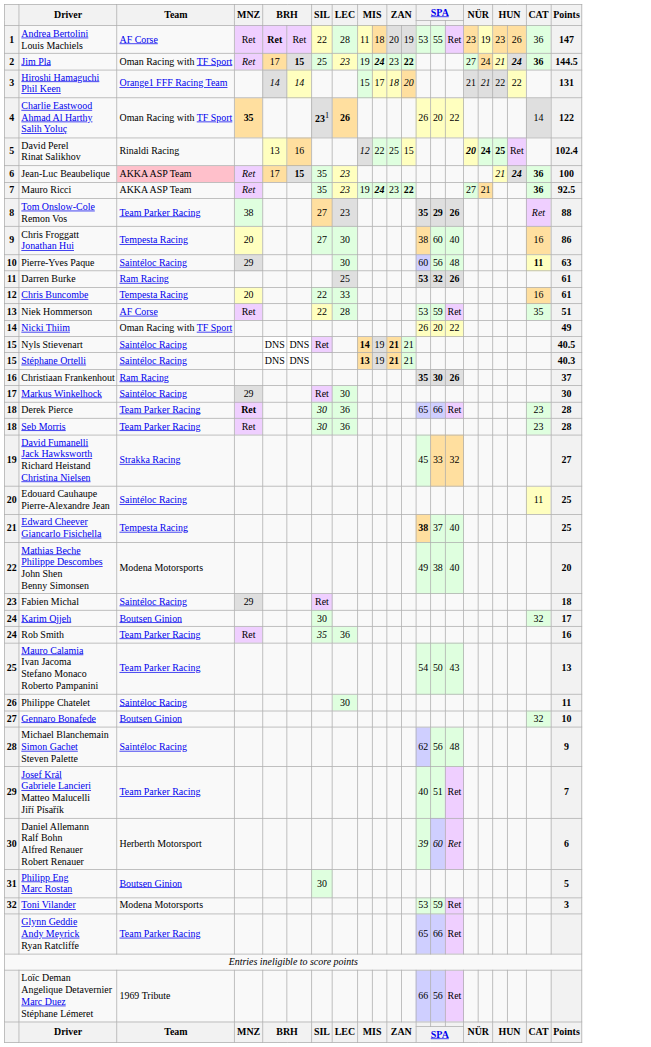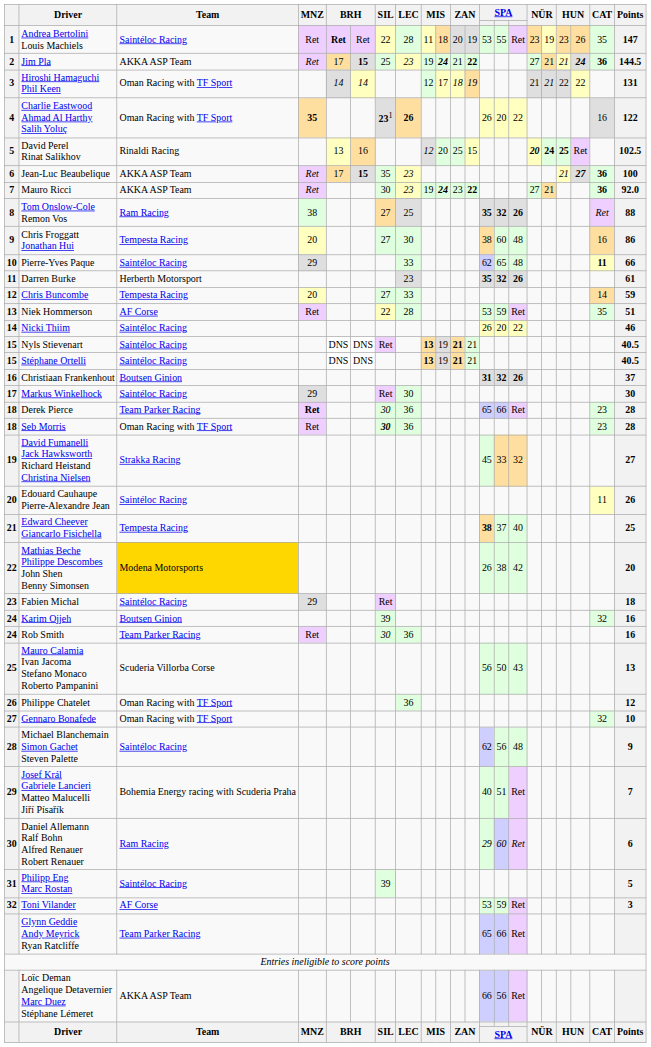Andrea Bertolini Louis Machiels | Team: AF Corse -> Saintéloc Racing
Andrea Bertolini Louis Machiels | CAT: 36 -> 35
Jim Pla | Team: Oman Racing with TF Sport -> AKKA ASP Team
Jim Pla | column 11: 23 -> 21
Jim Pla | column 17: 24 -> 21
Hiroshi Hamaguchi Phil Keen | Team: Orange1 FFF Racing Team -> Oman Racing with TF Sport
Hiroshi Hamaguchi Phil Keen | column 9: 15 -> 12
Hiroshi Hamaguchi Phil Keen | column 12: 20 -> 19
Charlie Eastwood Ahmad Al Harthy Salih Yoluç | CAT: 14 -> 16
David Perel Rinat Salikhov | column 10: 22 -> 20
David Perel Rinat Salikhov | Points: 102.4 -> 102.5
Jean-Luc Beaubelique | Team: pink background -> no background
Jean-Luc Beaubelique | column 19: 24 -> 27
Mauro Ricci | SIL: 35 -> 30
Mauro Ricci | Points: 92.5 -> 92.0
Tom Onslow-Cole Remon Vos | Team: Team Parker Racing -> Ram Racing
Tom Onslow-Cole Remon Vos | LEC: 23 -> 25
Tom Onslow-Cole Remon Vos | column 14: 29 -> 32
Chris Froggatt Jonathan Hui | column 15: 40 -> 48
Pierre-Yves Paque | LEC: 30 -> 33
Pierre-Yves Paque | column 13: 60 -> 62
Pierre-Yves Paque | column 14: 56 -> 65
Pierre-Yves Paque | Points: 63 -> 66
Darren Burke | Team: Ram Racing -> Herberth Motorsport
Darren Burke | LEC: 25 -> 23
Darren Burke | column 13: 53 -> 35
Chris Buncombe | SIL: 22 -> 27
Chris Buncombe | CAT: 16 -> 14
Chris Buncombe | Points: 61 -> 59
Nicki Thiim | Team: Oman Racing with TF Sport -> Saintéloc Racing
Nicki Thiim | Points: 49 -> 46
Nyls Stievenart | column 9: 14 -> 13
Stéphane Ortelli | Points: 40.3 -> 40.5
Christiaan Frankenhout | Team: Ram Racing -> Boutsen Ginion
Christiaan Frankenhout | column 13: 35 -> 31
Christiaan Frankenhout | column 14: 30 -> 32
Seb Morris | Team: Team Parker Racing -> Oman Racing with TF Sport
Seb Morris | SIL: normal -> bold
Edouard Cauhaupe Pierre-Alexandre Jean | Points: 25 -> 26
Mathias Beche Philippe Descombes John Shen Benny Simonsen | Team: no background -> gold background
Mathias Beche Philippe Descombes John Shen Benny Simonsen | column 13: 49 -> 26
Mathias Beche Philippe Descombes John Shen Benny Simonsen | column 15: 40 -> 42
Karim Ojjeh | SIL: 30 -> 39
Karim Ojjeh | Points: 17 -> 16
Rob Smith | SIL: 35 -> 30
Mauro Calamia Ivan Jacoma Stefano Monaco Roberto Pampanini | Team: Team Parker Racing -> Scuderia Villorba Corse
Mauro Calamia Ivan Jacoma Stefano Monaco Roberto Pampanini | column 13: 54 -> 56
Philippe Chatelet | Team: Saintéloc Racing -> Oman Racing with TF Sport
Philippe Chatelet | LEC: 30 -> 36
Philippe Chatelet | Points: 11 -> 12
Gennaro Bonafede | Team: Boutsen Ginion -> Oman Racing with TF Sport
Josef Král Gabriele Lancieri Matteo Malucelli Jiří Písařík | Team: Team Parker Racing -> Bohemia Energy racing with Scuderia Praha
Daniel Allemann Ralf Bohn Alfred Renauer Robert Renauer | Team: Herberth Motorsport -> Ram Racing
Daniel Allemann Ralf Bohn Alfred Renauer Robert Renauer | column 13: 39 -> 29
Philipp Eng Marc Rostan | Team: Boutsen Ginion -> Saintéloc Racing
Philipp Eng Marc Rostan | SIL: 30 -> 39
Toni Vilander | Team: Modena Motorsports -> AF Corse
Loïc Deman Angelique Detavernier Marc Duez Stéphane Lémeret | Team: 1969 Tribute -> AKKA ASP Team
